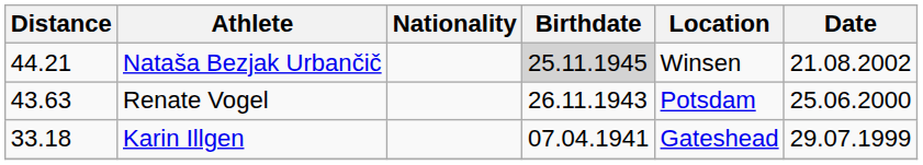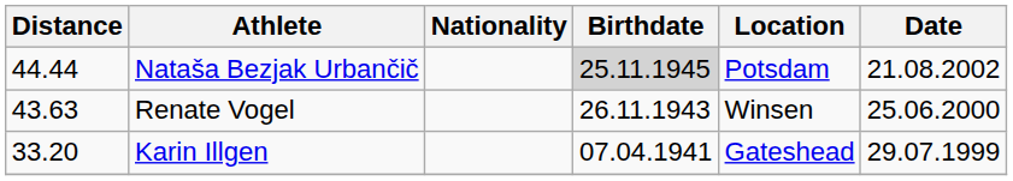Nataša Bezjak Urbančič | Distance: 44.21 -> 44.44
Nataša Bezjak Urbančič | Location: Winsen -> Potsdam
Renate Vogel | Location: Potsdam -> Winsen
Karin Illgen | Distance: 33.18 -> 33.20
